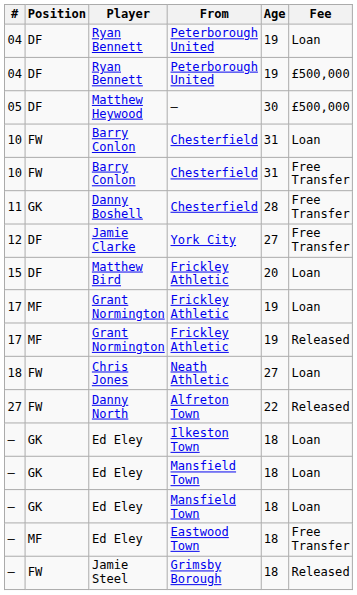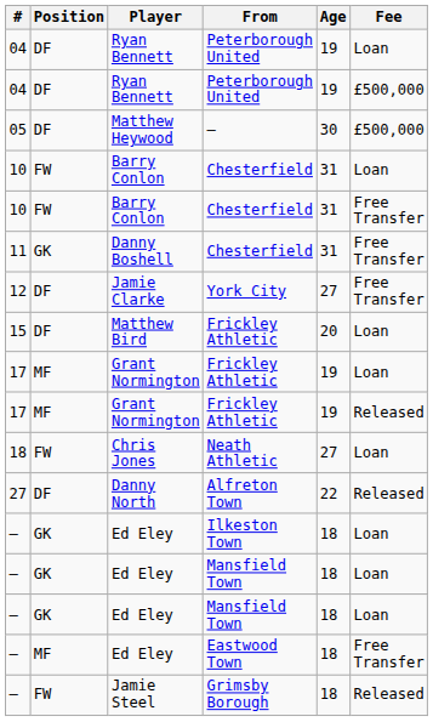Danny Boshell | Age: 28 -> 31
Danny North | Position: FW -> DF
